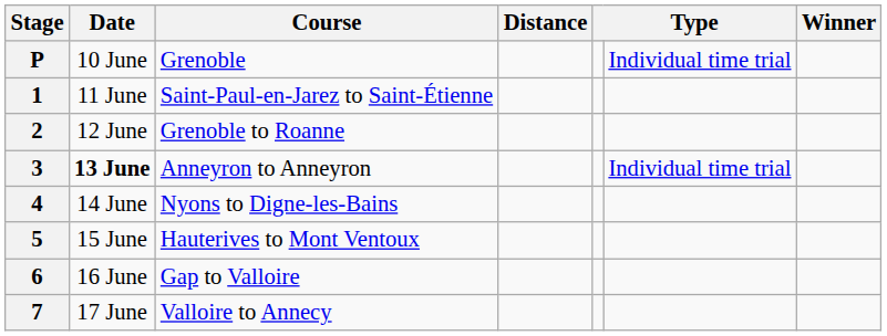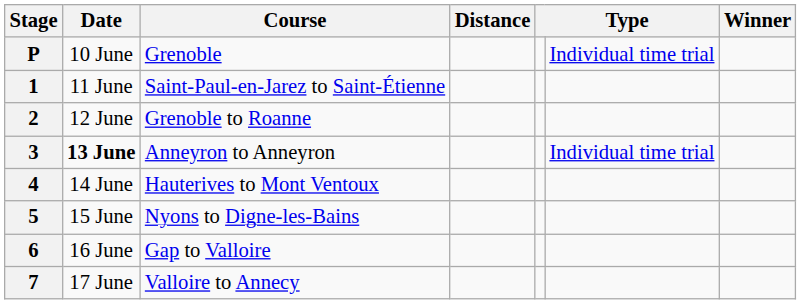4 | Course: Nyons to Digne-les-Bains -> Hauterives to Mont Ventoux
5 | Course: Hauterives to Mont Ventoux -> Nyons to Digne-les-Bains
